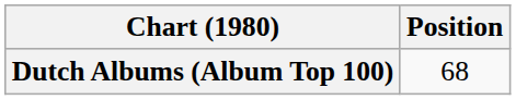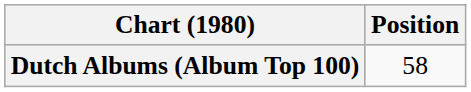Dutch Albums (Album Top 100) | Position: 68 -> 58
